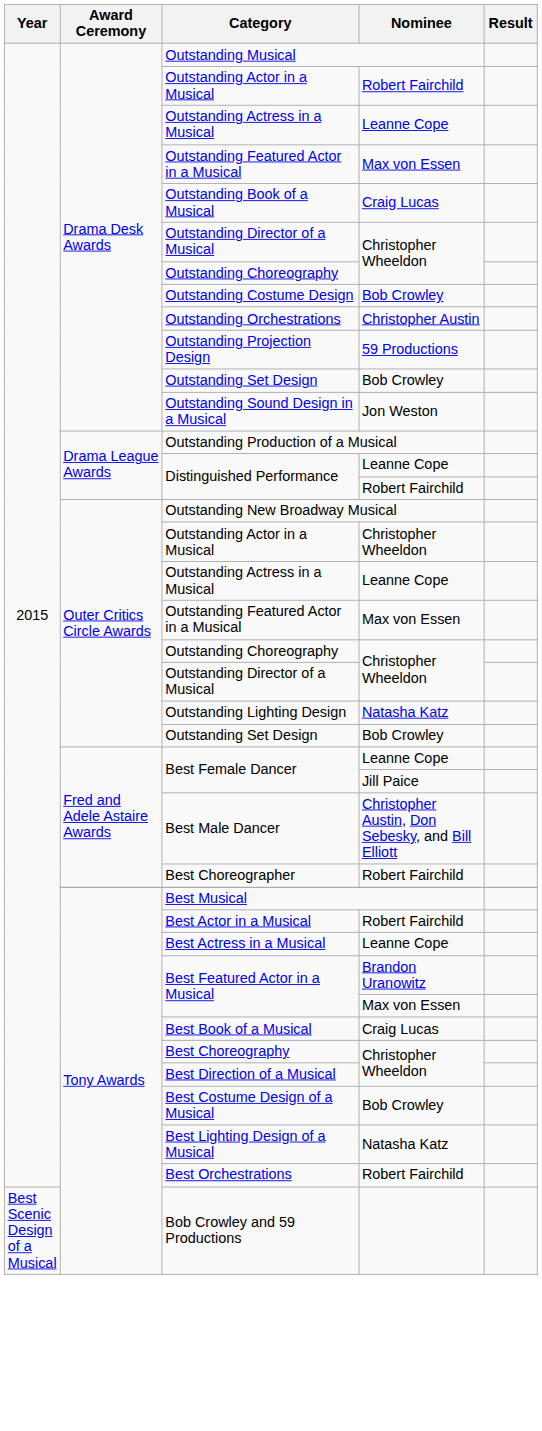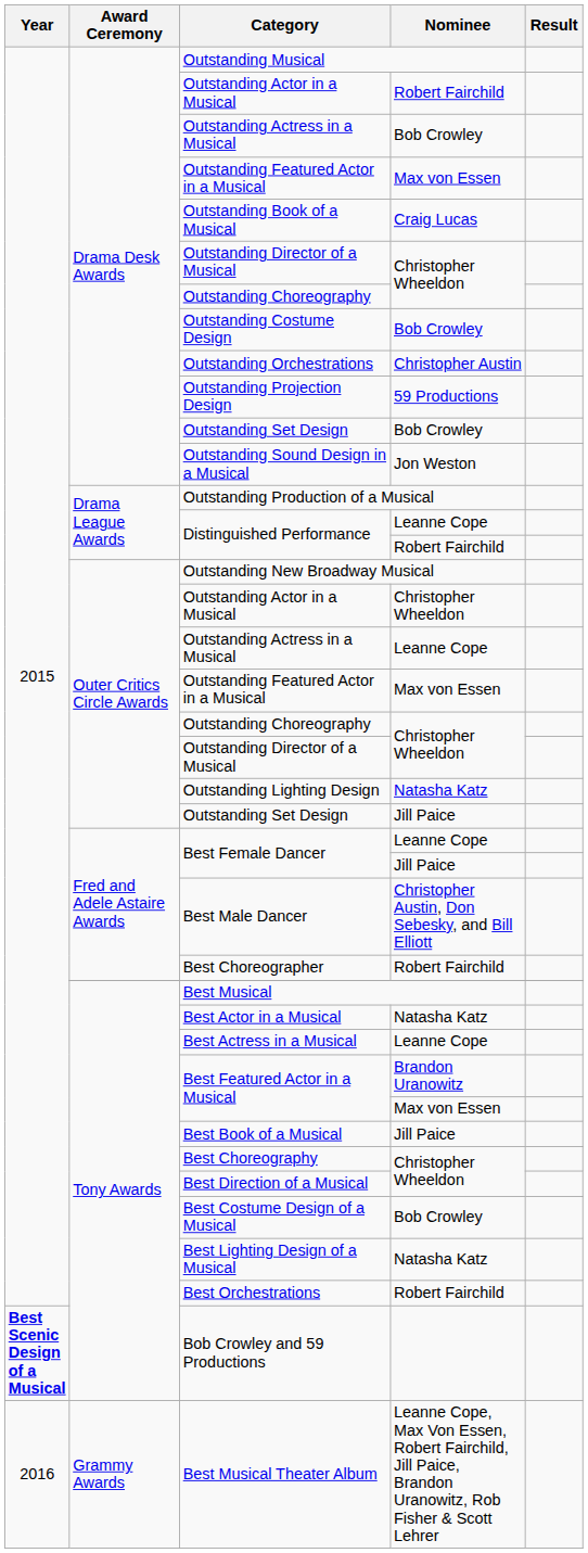Drama Desk Awards / Outstanding Actress in a Musical | Nominee: Leanne Cope -> Bob Crowley
Outer Critics Circle Awards / Outstanding Set Design | Nominee: Bob Crowley -> Jill Paice
Best Actor in a Musical | Nominee: Robert Fairchild -> Natasha Katz
Best Book of a Musical | Nominee: Craig Lucas -> Jill Paice
Bob Crowley and 59 Productions | Year: normal -> bold
+ row: 2016 | Grammy Awards | Best Musical Theater Album | Leanne Cope, Max Von Essen, Robert Fairchild, Jill Paice, Brandon Uranowitz, Rob Fisher & Scott Lehrer
